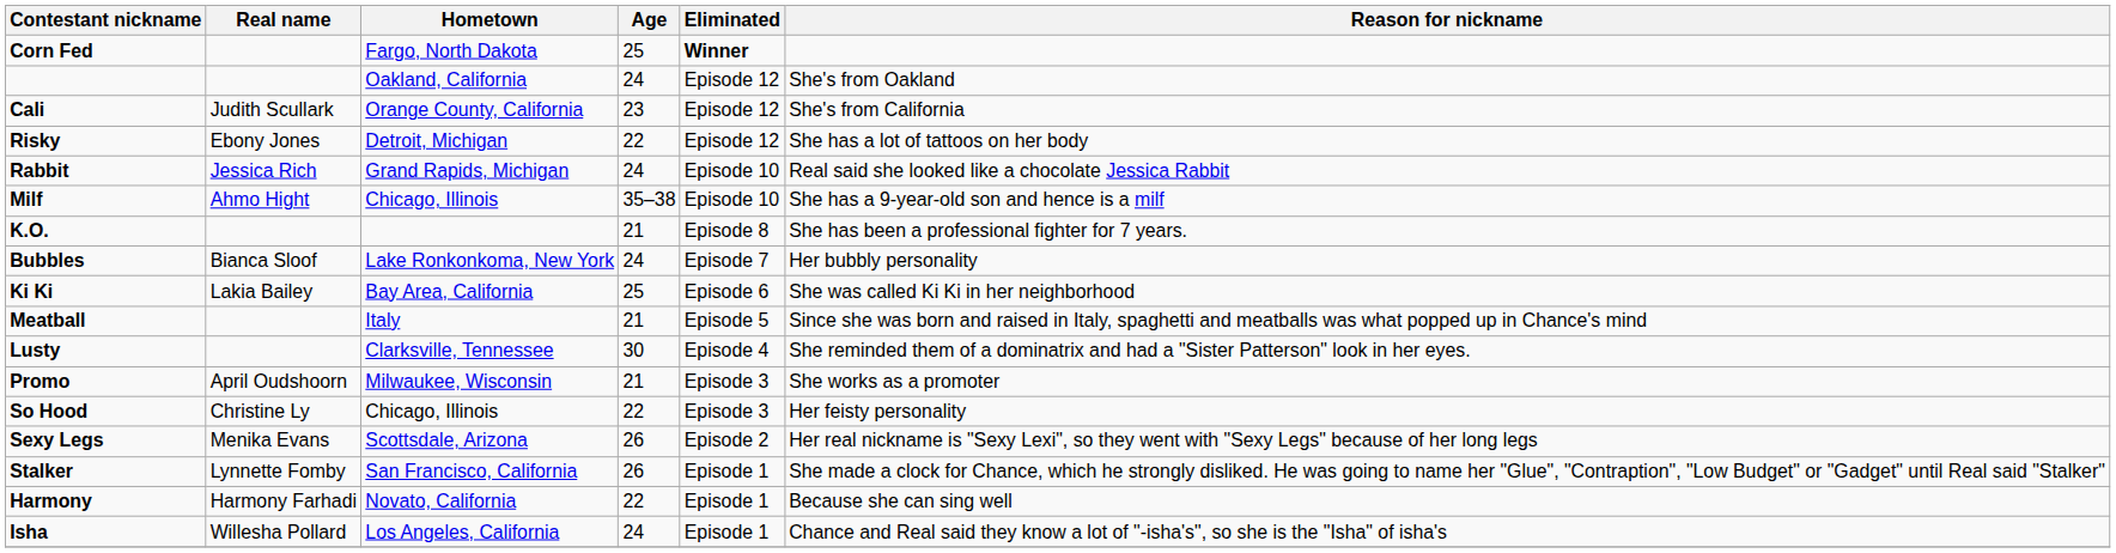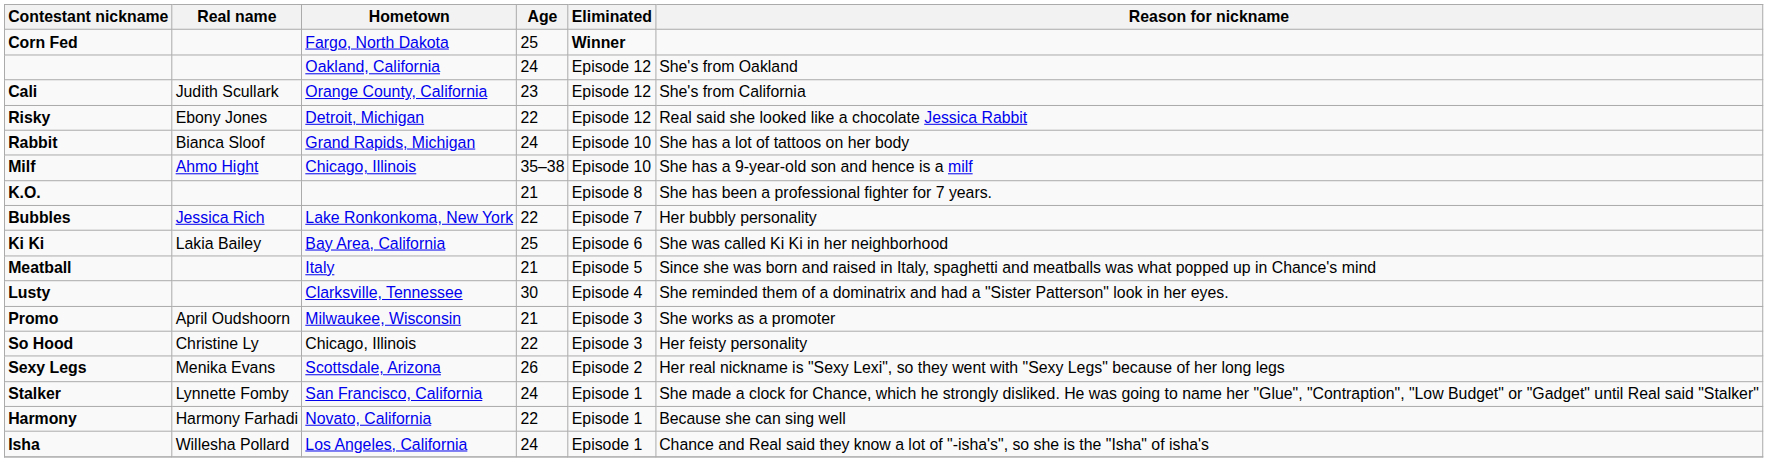Risky | Reason for nickname: She has a lot of tattoos on her body -> Real said she looked like a chocolate Jessica Rabbit
Rabbit | Real name: Jessica Rich -> Bianca Sloof
Rabbit | Reason for nickname: Real said she looked like a chocolate Jessica Rabbit -> She has a lot of tattoos on her body
Bubbles | Real name: Bianca Sloof -> Jessica Rich
Bubbles | Age: 24 -> 22
Stalker | Age: 26 -> 24
